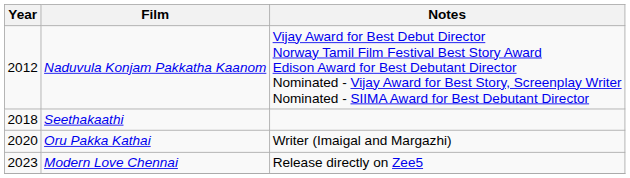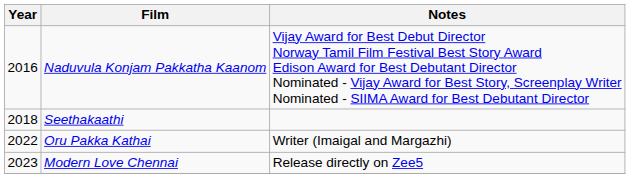Naduvula Konjam Pakkatha Kaanom | Year: 2012 -> 2016
Oru Pakka Kathai | Year: 2020 -> 2022
